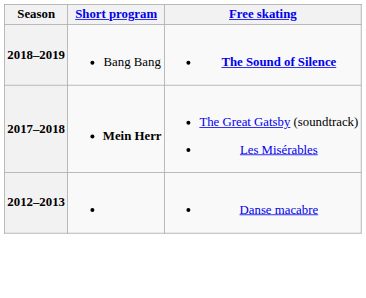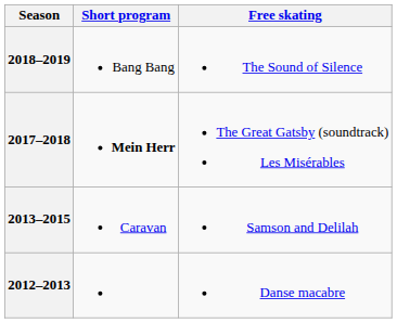2018–2019 | Free skating: bold -> normal
+ row: 2013–2015 | Caravan | Samson and Delilah
